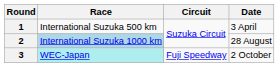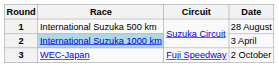1 | Date: 3 April -> 28 August
2 | Date: 28 August -> 3 April
3 | Race: paleturquoise background -> no background
